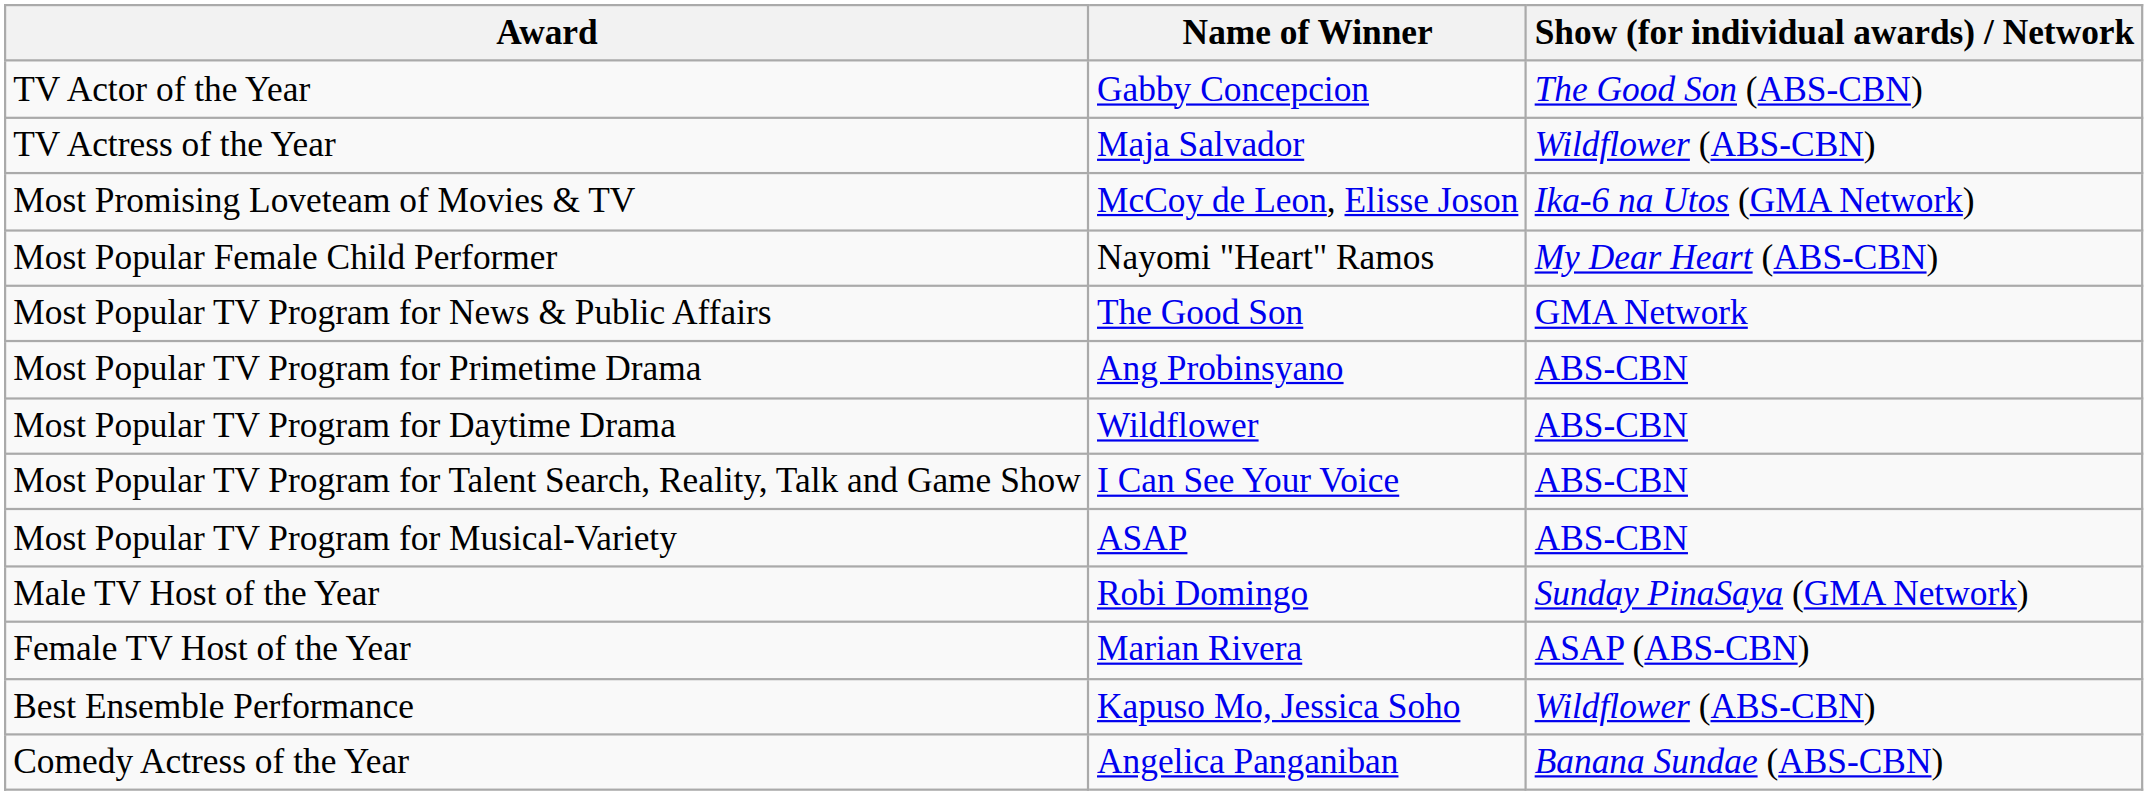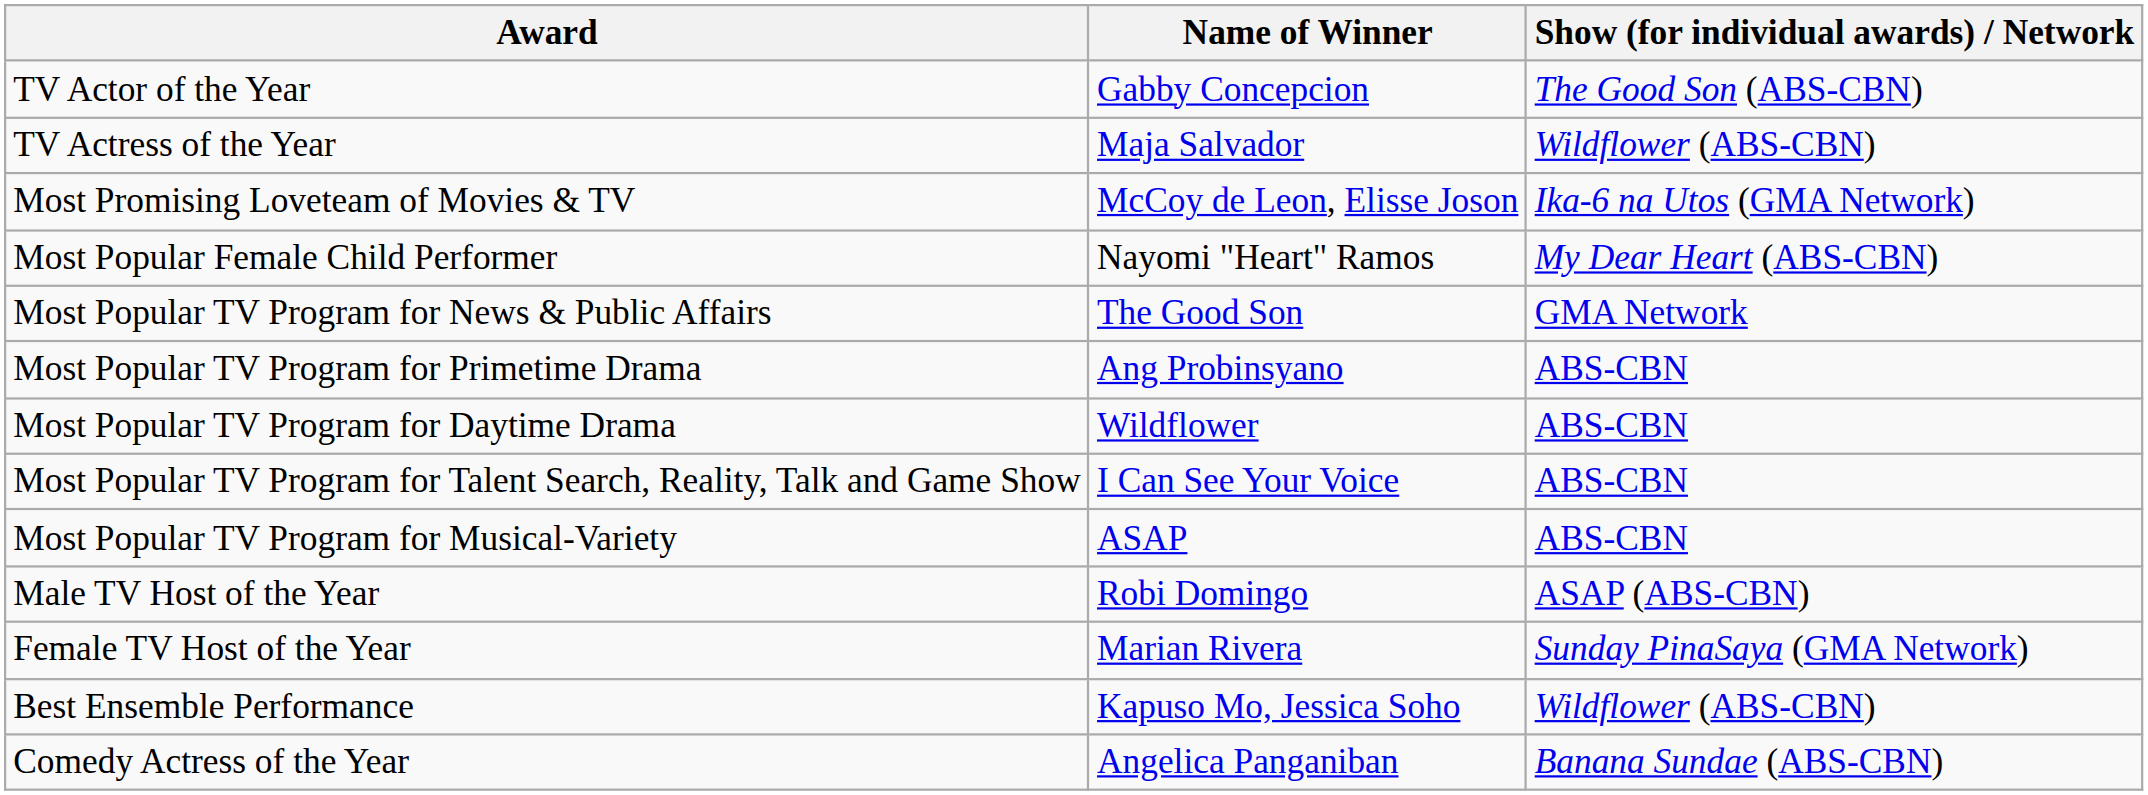Male TV Host of the Year | Show (for individual awards) / Network: Sunday PinaSaya (GMA Network) -> ASAP (ABS-CBN)
Female TV Host of the Year | Show (for individual awards) / Network: ASAP (ABS-CBN) -> Sunday PinaSaya (GMA Network)
